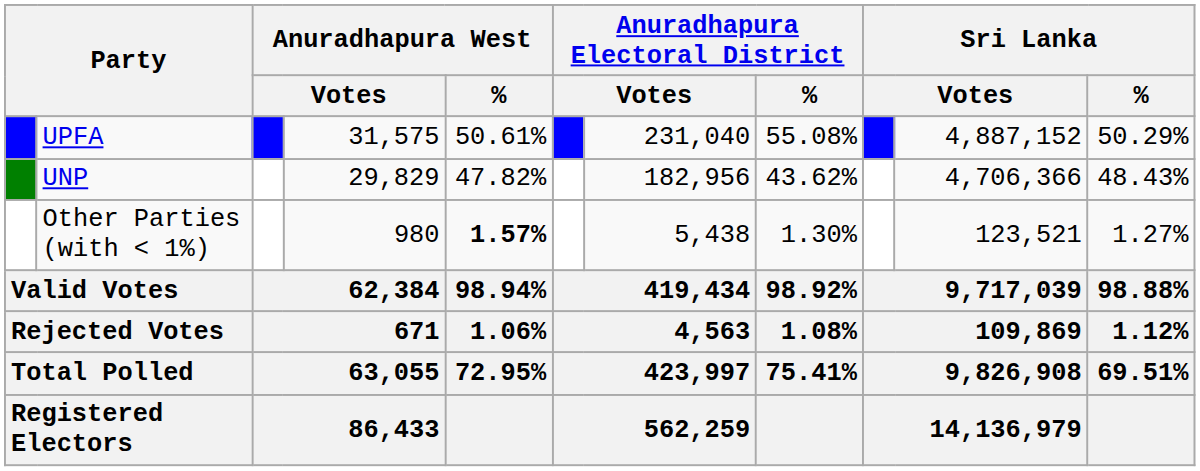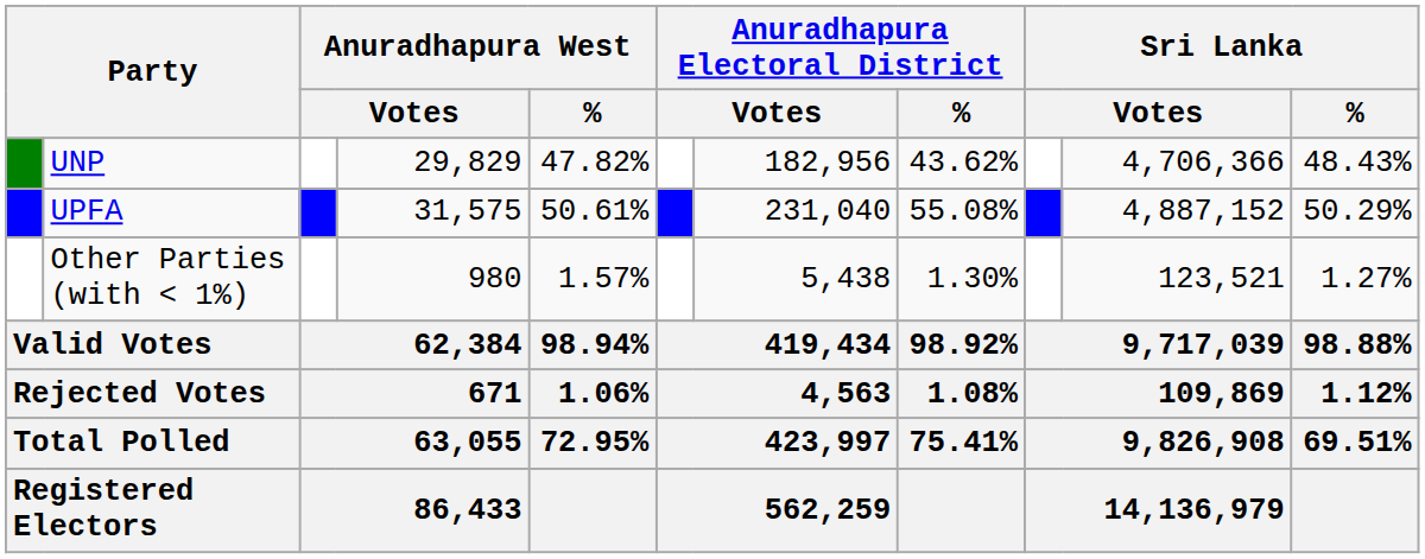rows swapped: UPFA <-> UNP
Other Parties (with < 1%) | Anuradhapura West / %: bold -> normal
